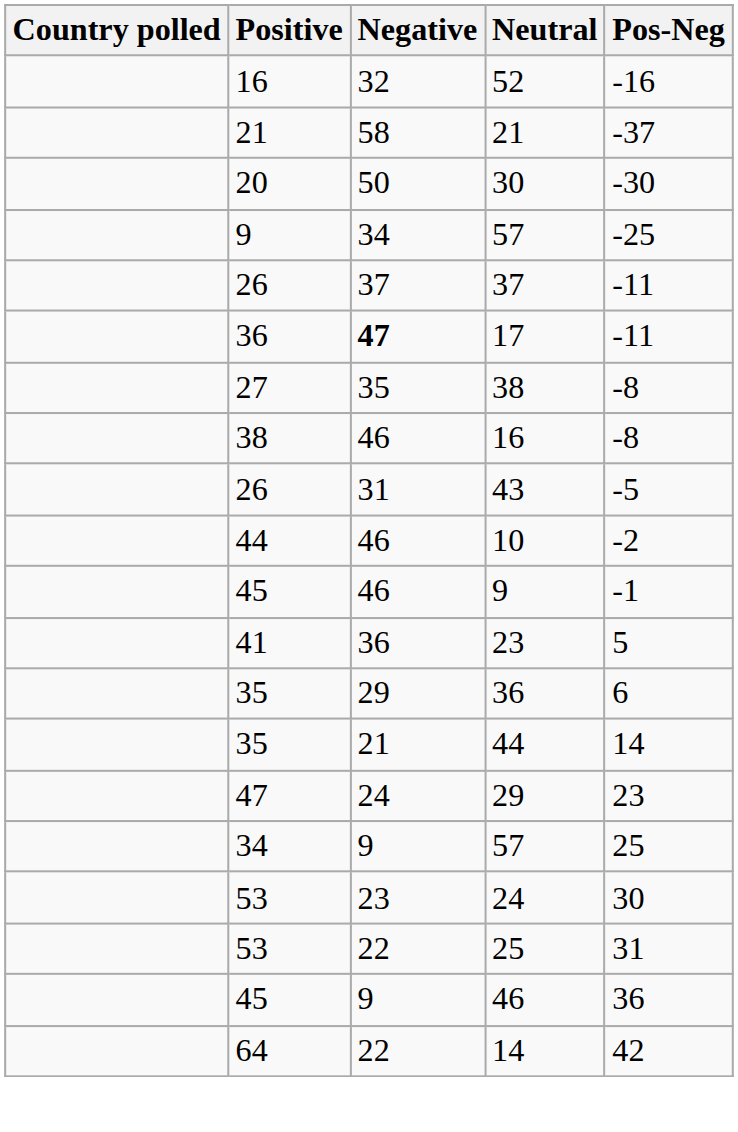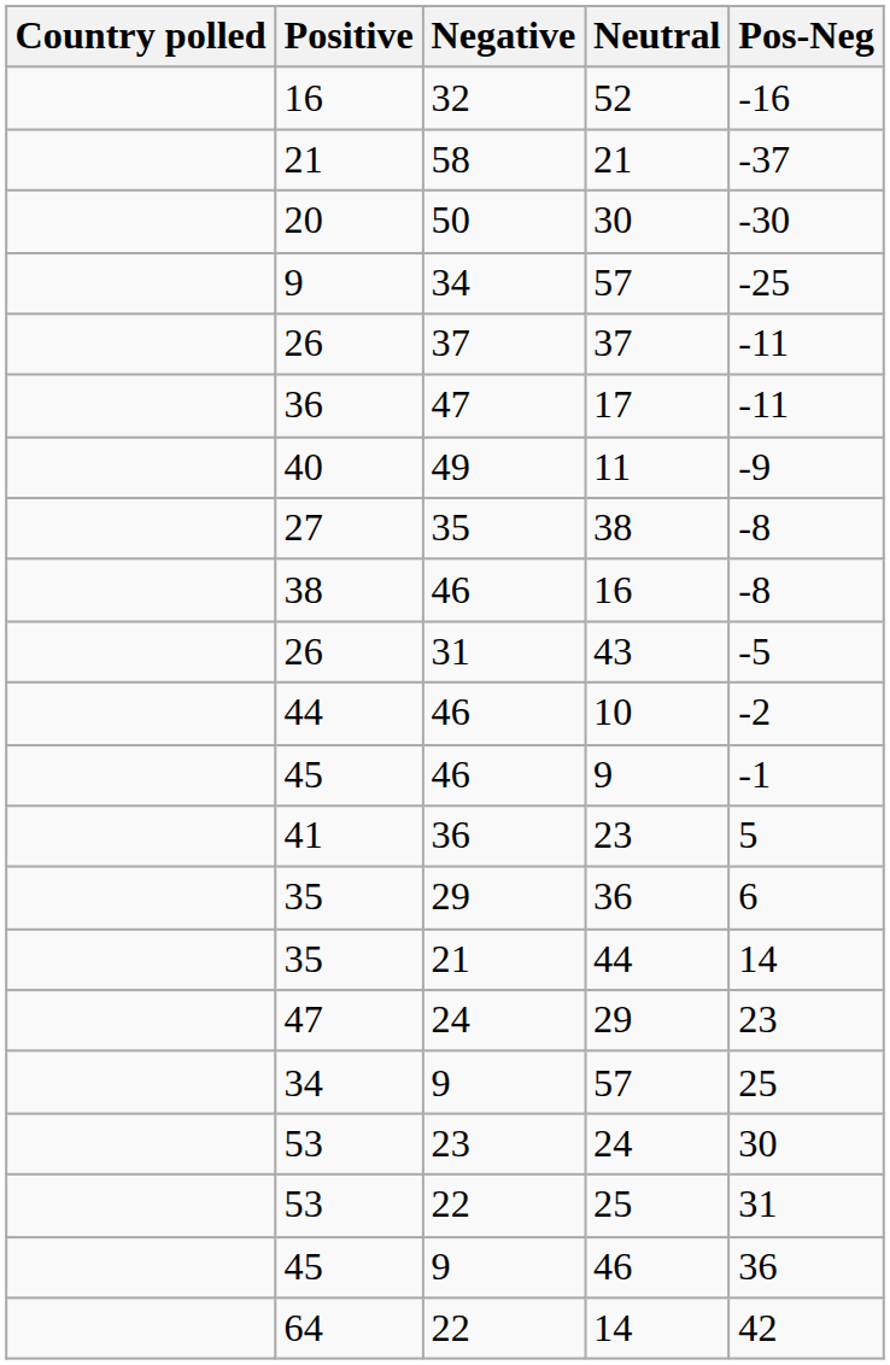17 | Negative: bold -> normal
+ row: 40 | 49 | 11 | -9
